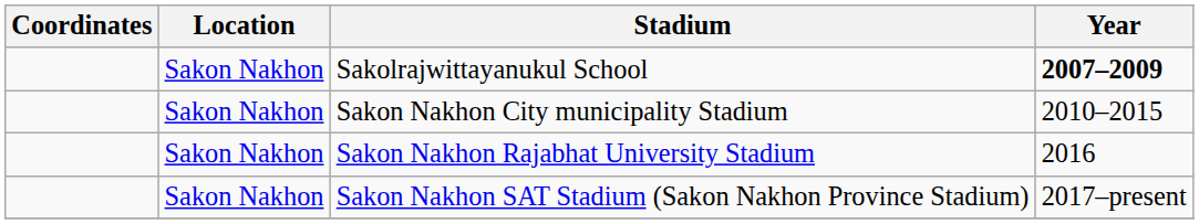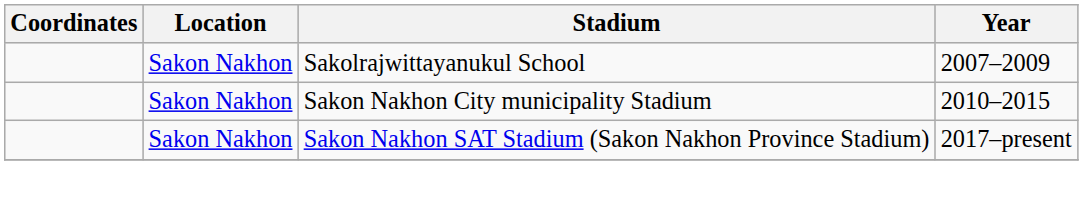Sakolrajwittayanukul School | Year: bold -> normal
- row: Sakon Nakhon | Sakon Nakhon Rajabhat University Stadium | 2016
